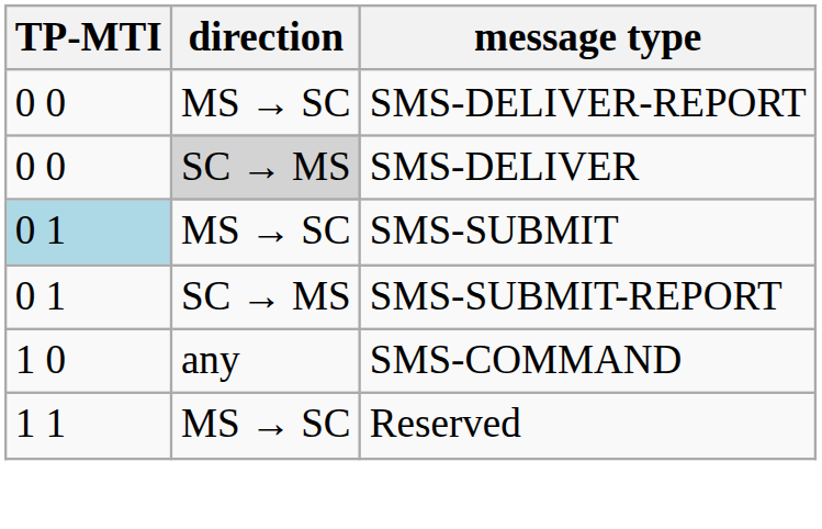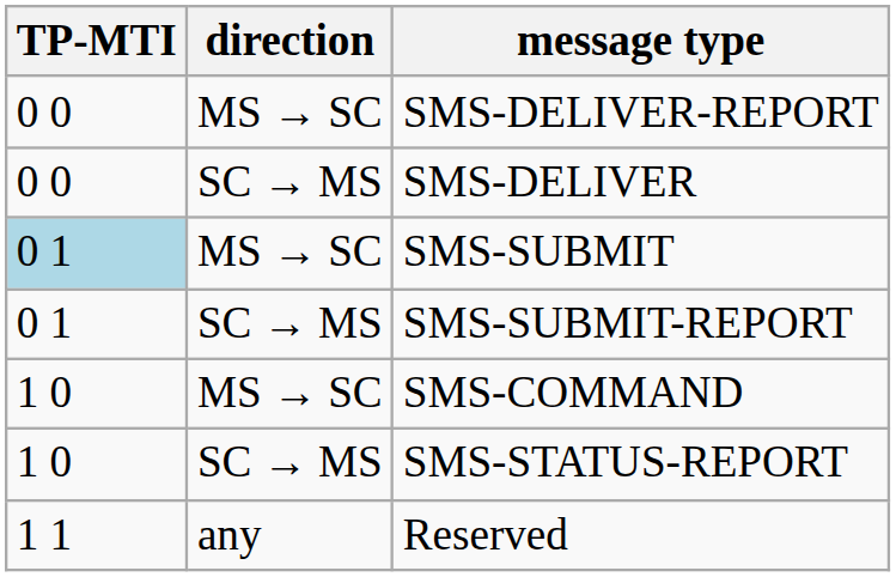SMS-DELIVER | direction: lightgrey background -> no background
SMS-COMMAND | direction: any -> MS → SC
+ row: 1 0 | SC → MS | SMS-STATUS-REPORT
Reserved | direction: MS → SC -> any
